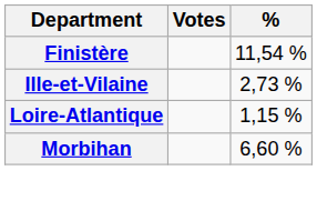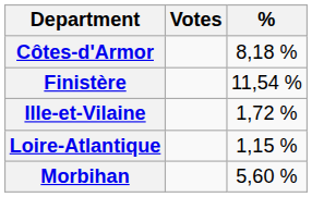+ row: Côtes-d'Armor | 8,18 %
Ille-et-Vilaine | %: 2,73 % -> 1,72 %
Morbihan | %: 6,60 % -> 5,60 %
